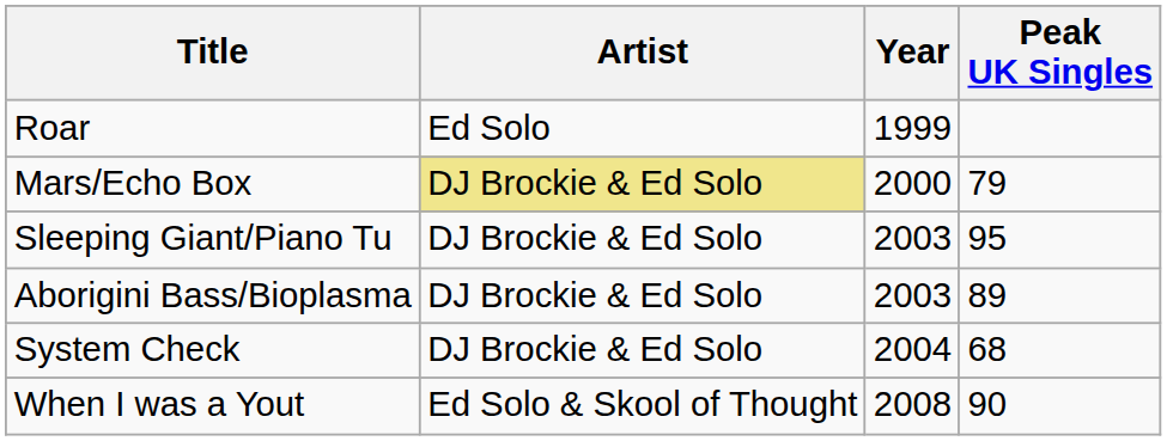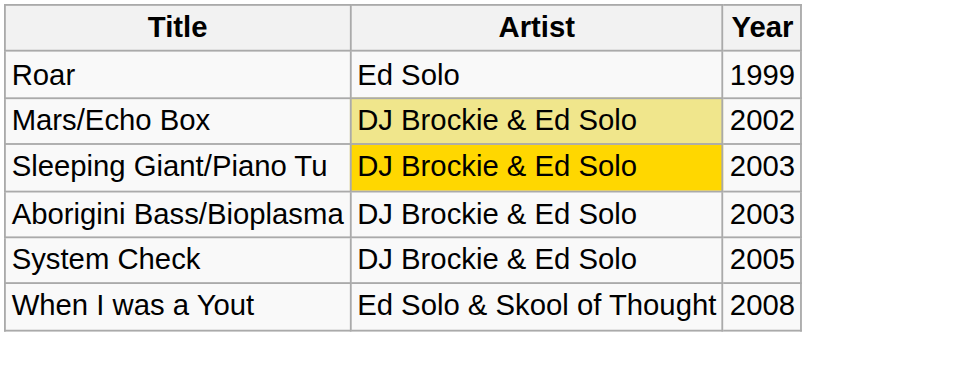- column: Peak UK Singles | 79 | 95 | 89 | 68 | 90
Mars/Echo Box | Year: 2000 -> 2002
Sleeping Giant/Piano Tu | Artist: no background -> gold background
System Check | Year: 2004 -> 2005
